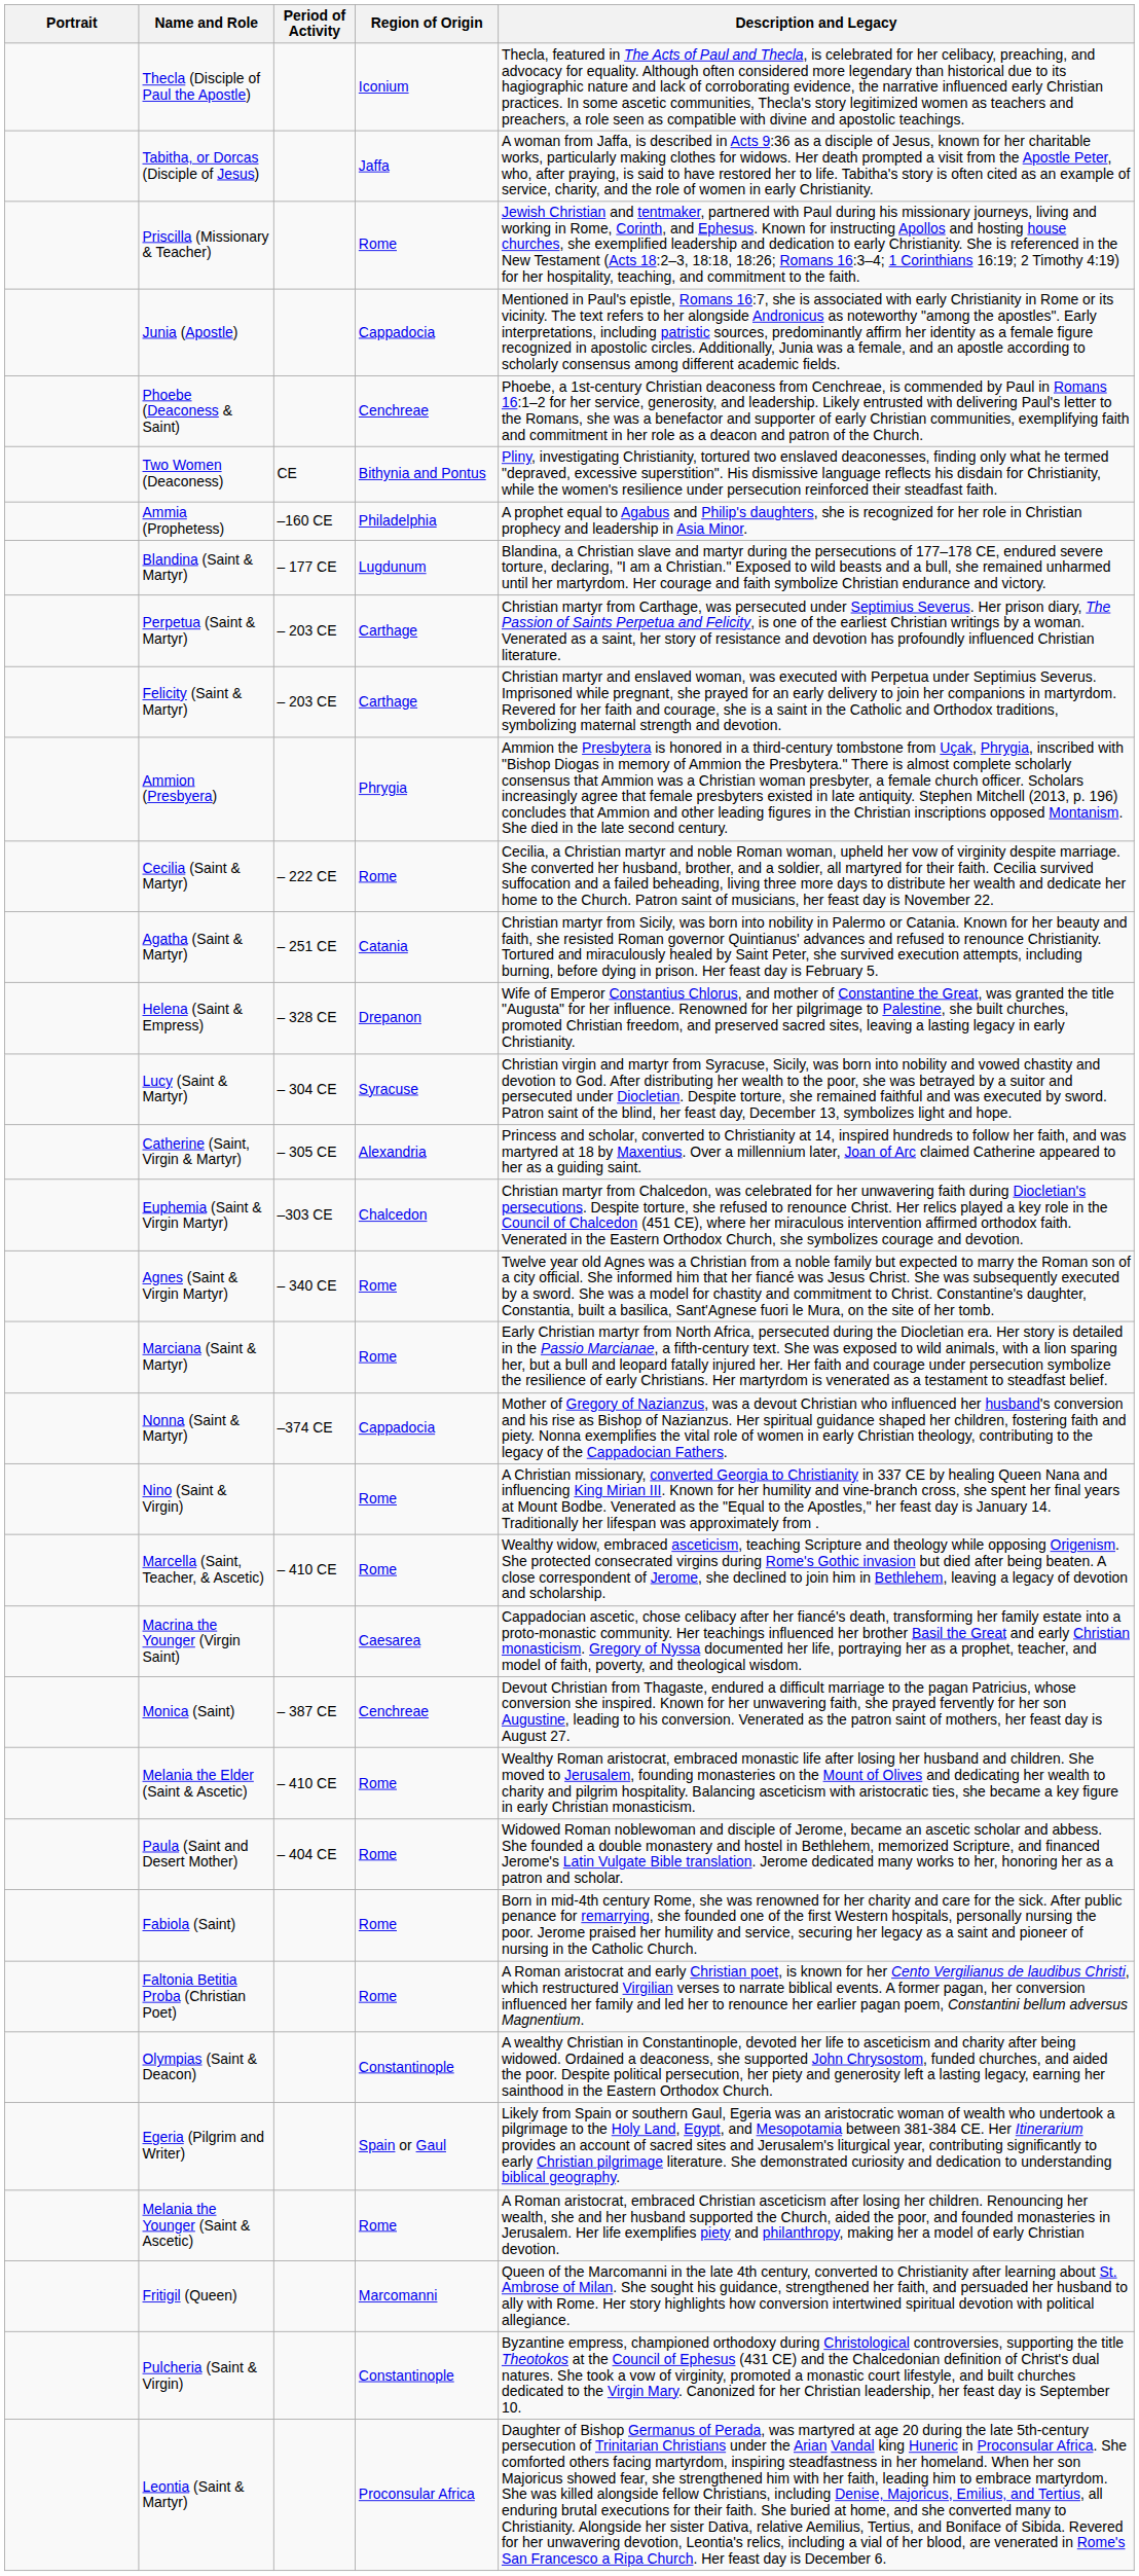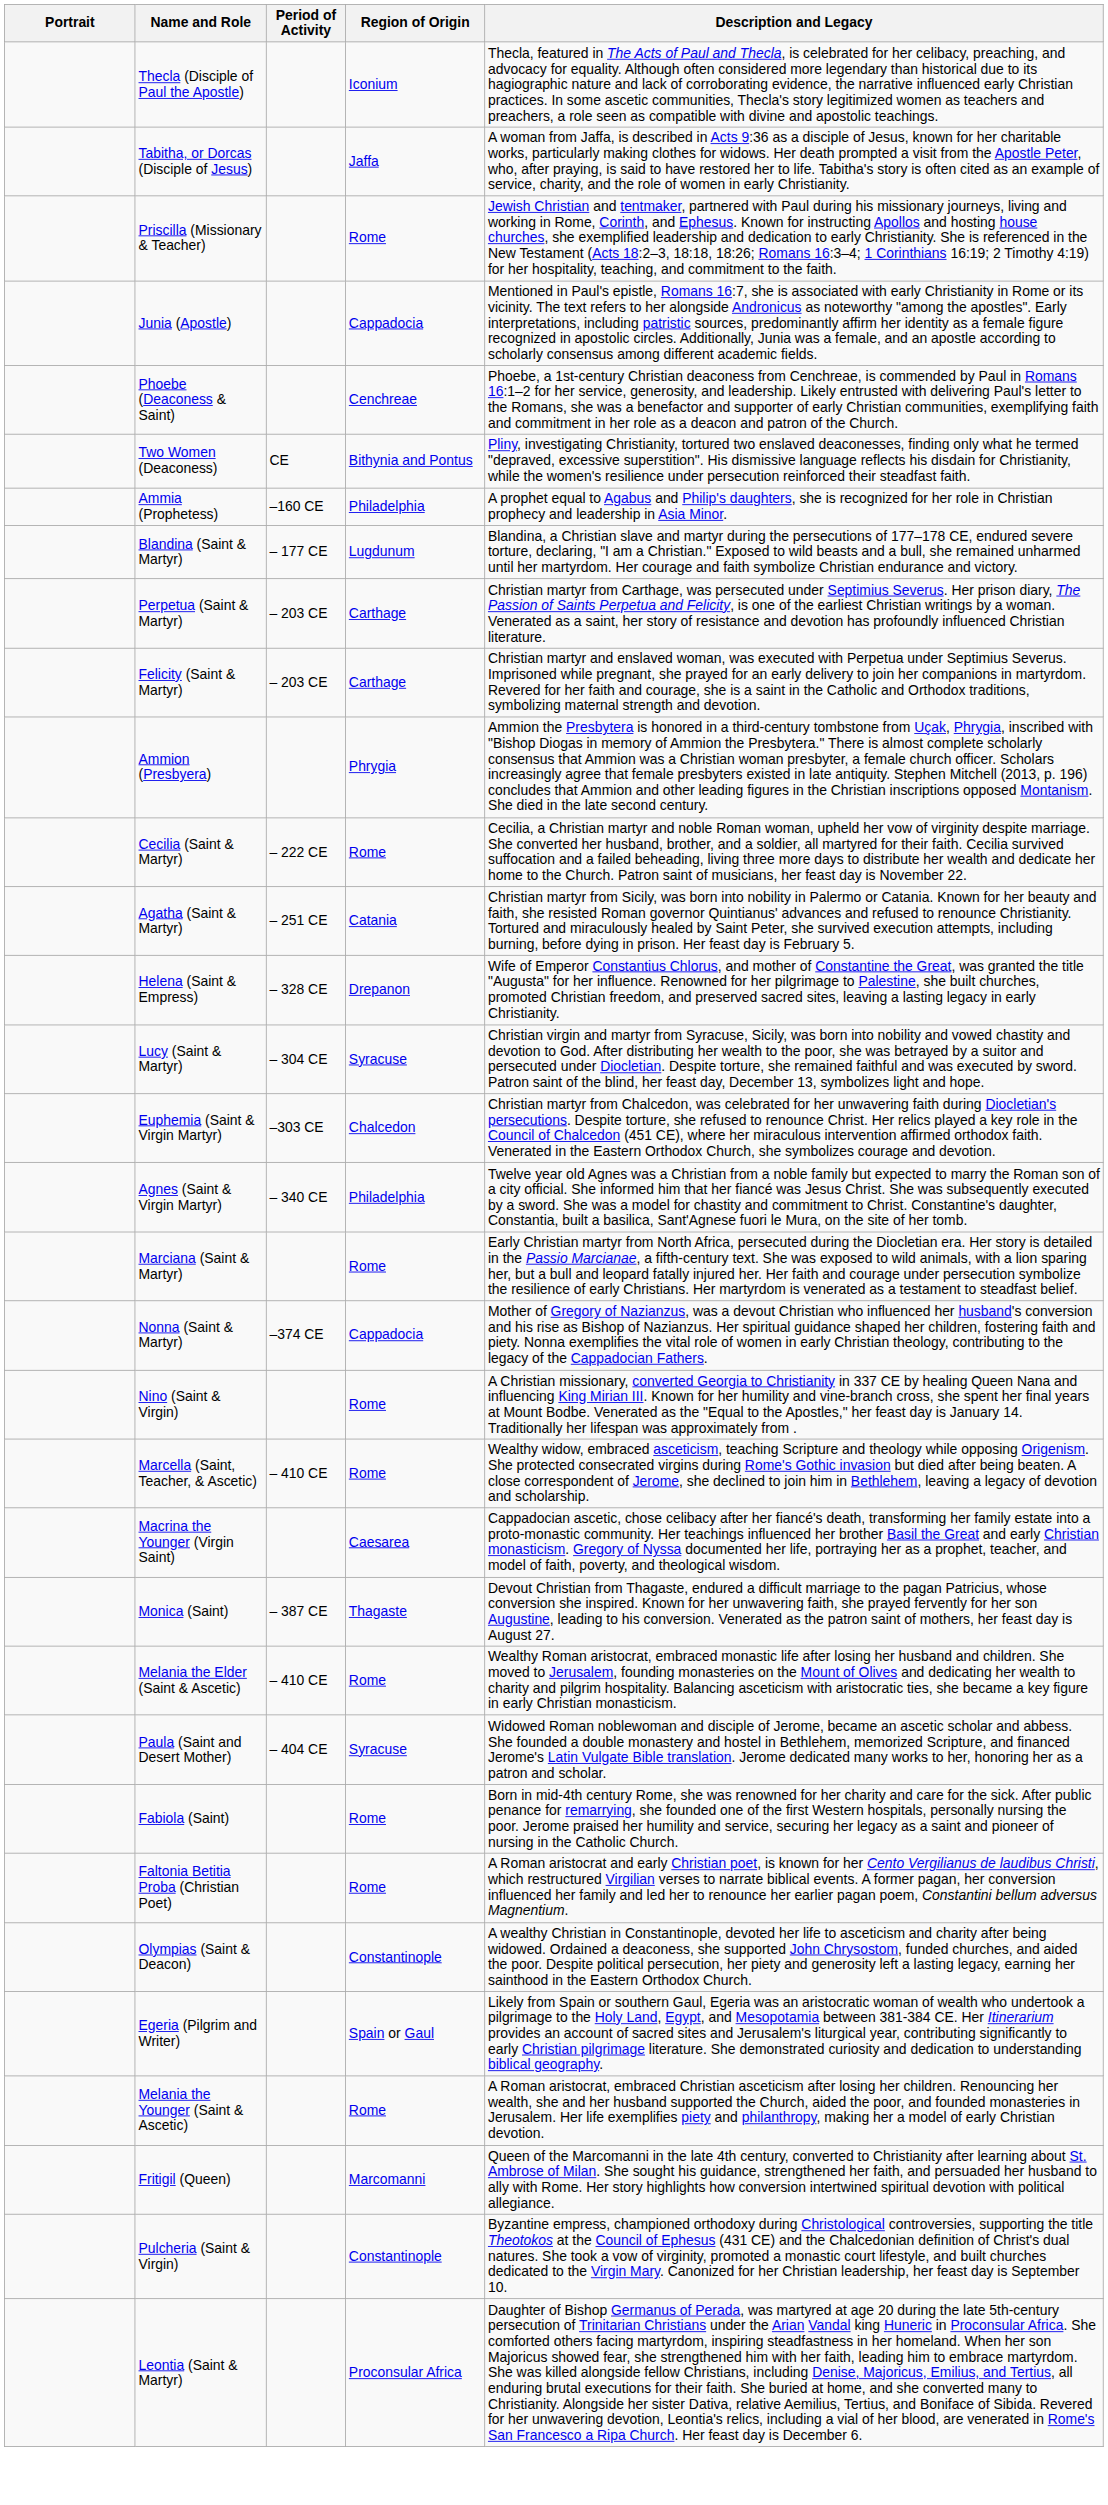- row: Catherine (Saint, Virgin & Martyr) | – 305 CE | Alexandria | Princess and scholar, converted to Christianity at 14, inspired hundreds to follow her faith, and was martyred at 18 by Maxentius. Over a millennium later, Joan of Arc claimed Catherine appeared to her as a guiding saint.
Agnes (Saint & Virgin Martyr) | Region of Origin: Rome -> Philadelphia
Monica (Saint) | Region of Origin: Cenchreae -> Thagaste
Paula (Saint and Desert Mother) | Region of Origin: Rome -> Syracuse
